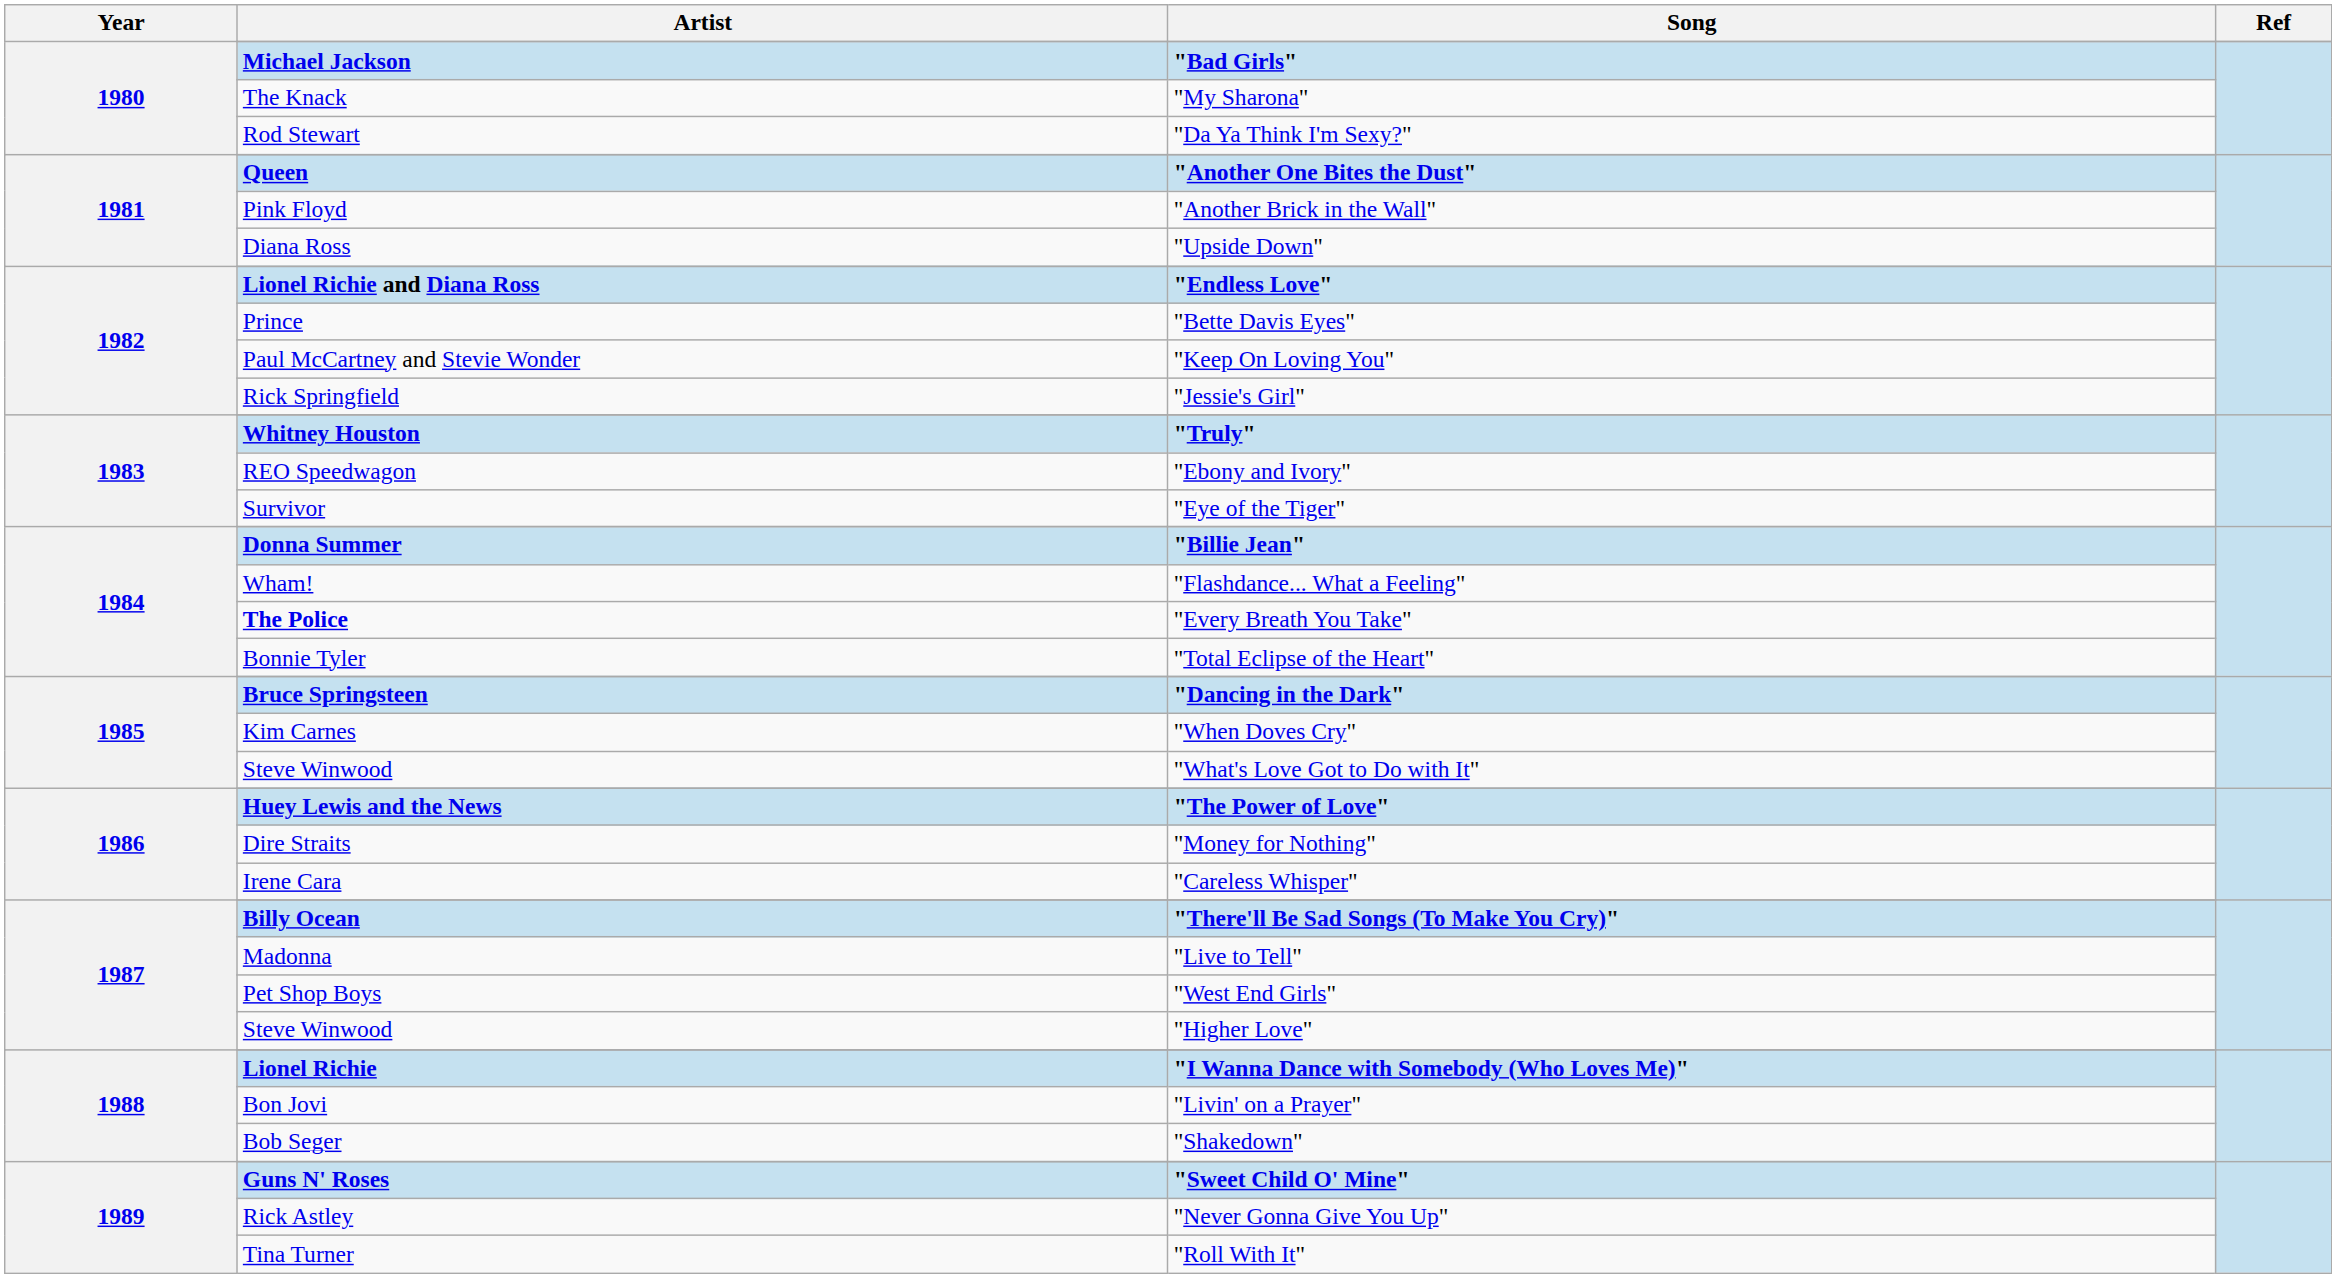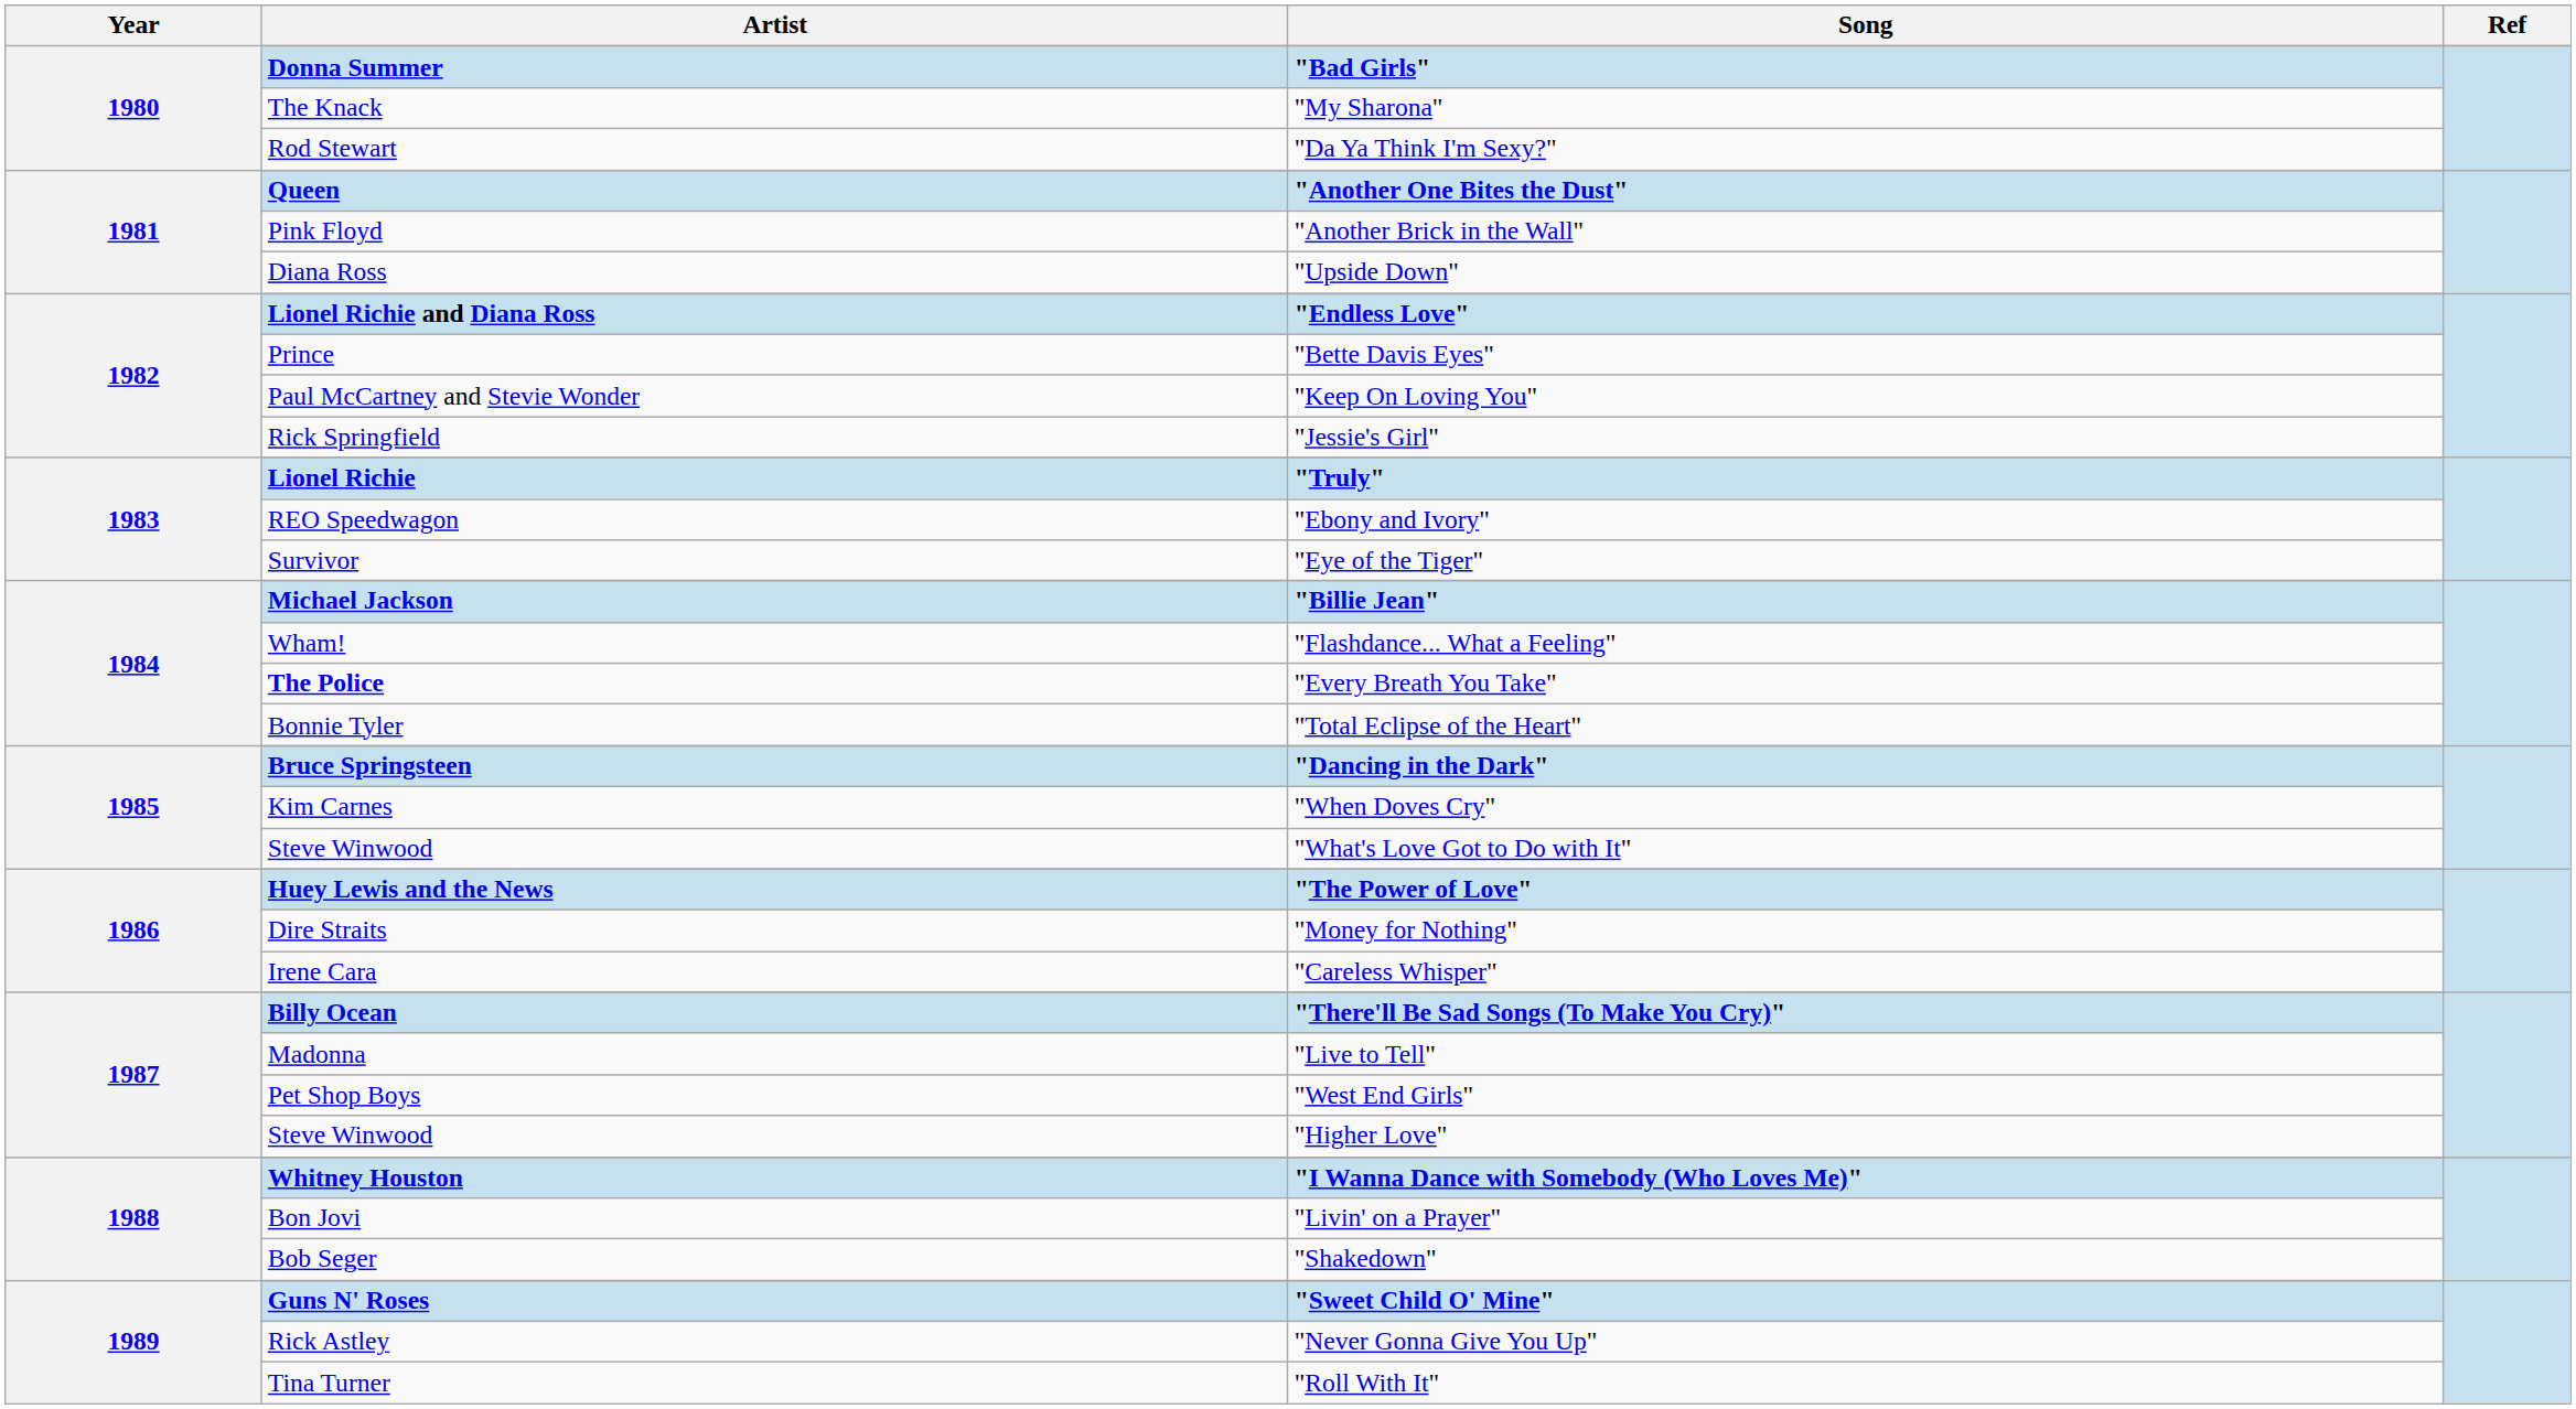"Bad Girls" | Artist: Michael Jackson -> Donna Summer
"Truly" | Artist: Whitney Houston -> Lionel Richie
"Billie Jean" | Artist: Donna Summer -> Michael Jackson
"I Wanna Dance with Somebody (Who Loves Me)" | Artist: Lionel Richie -> Whitney Houston
